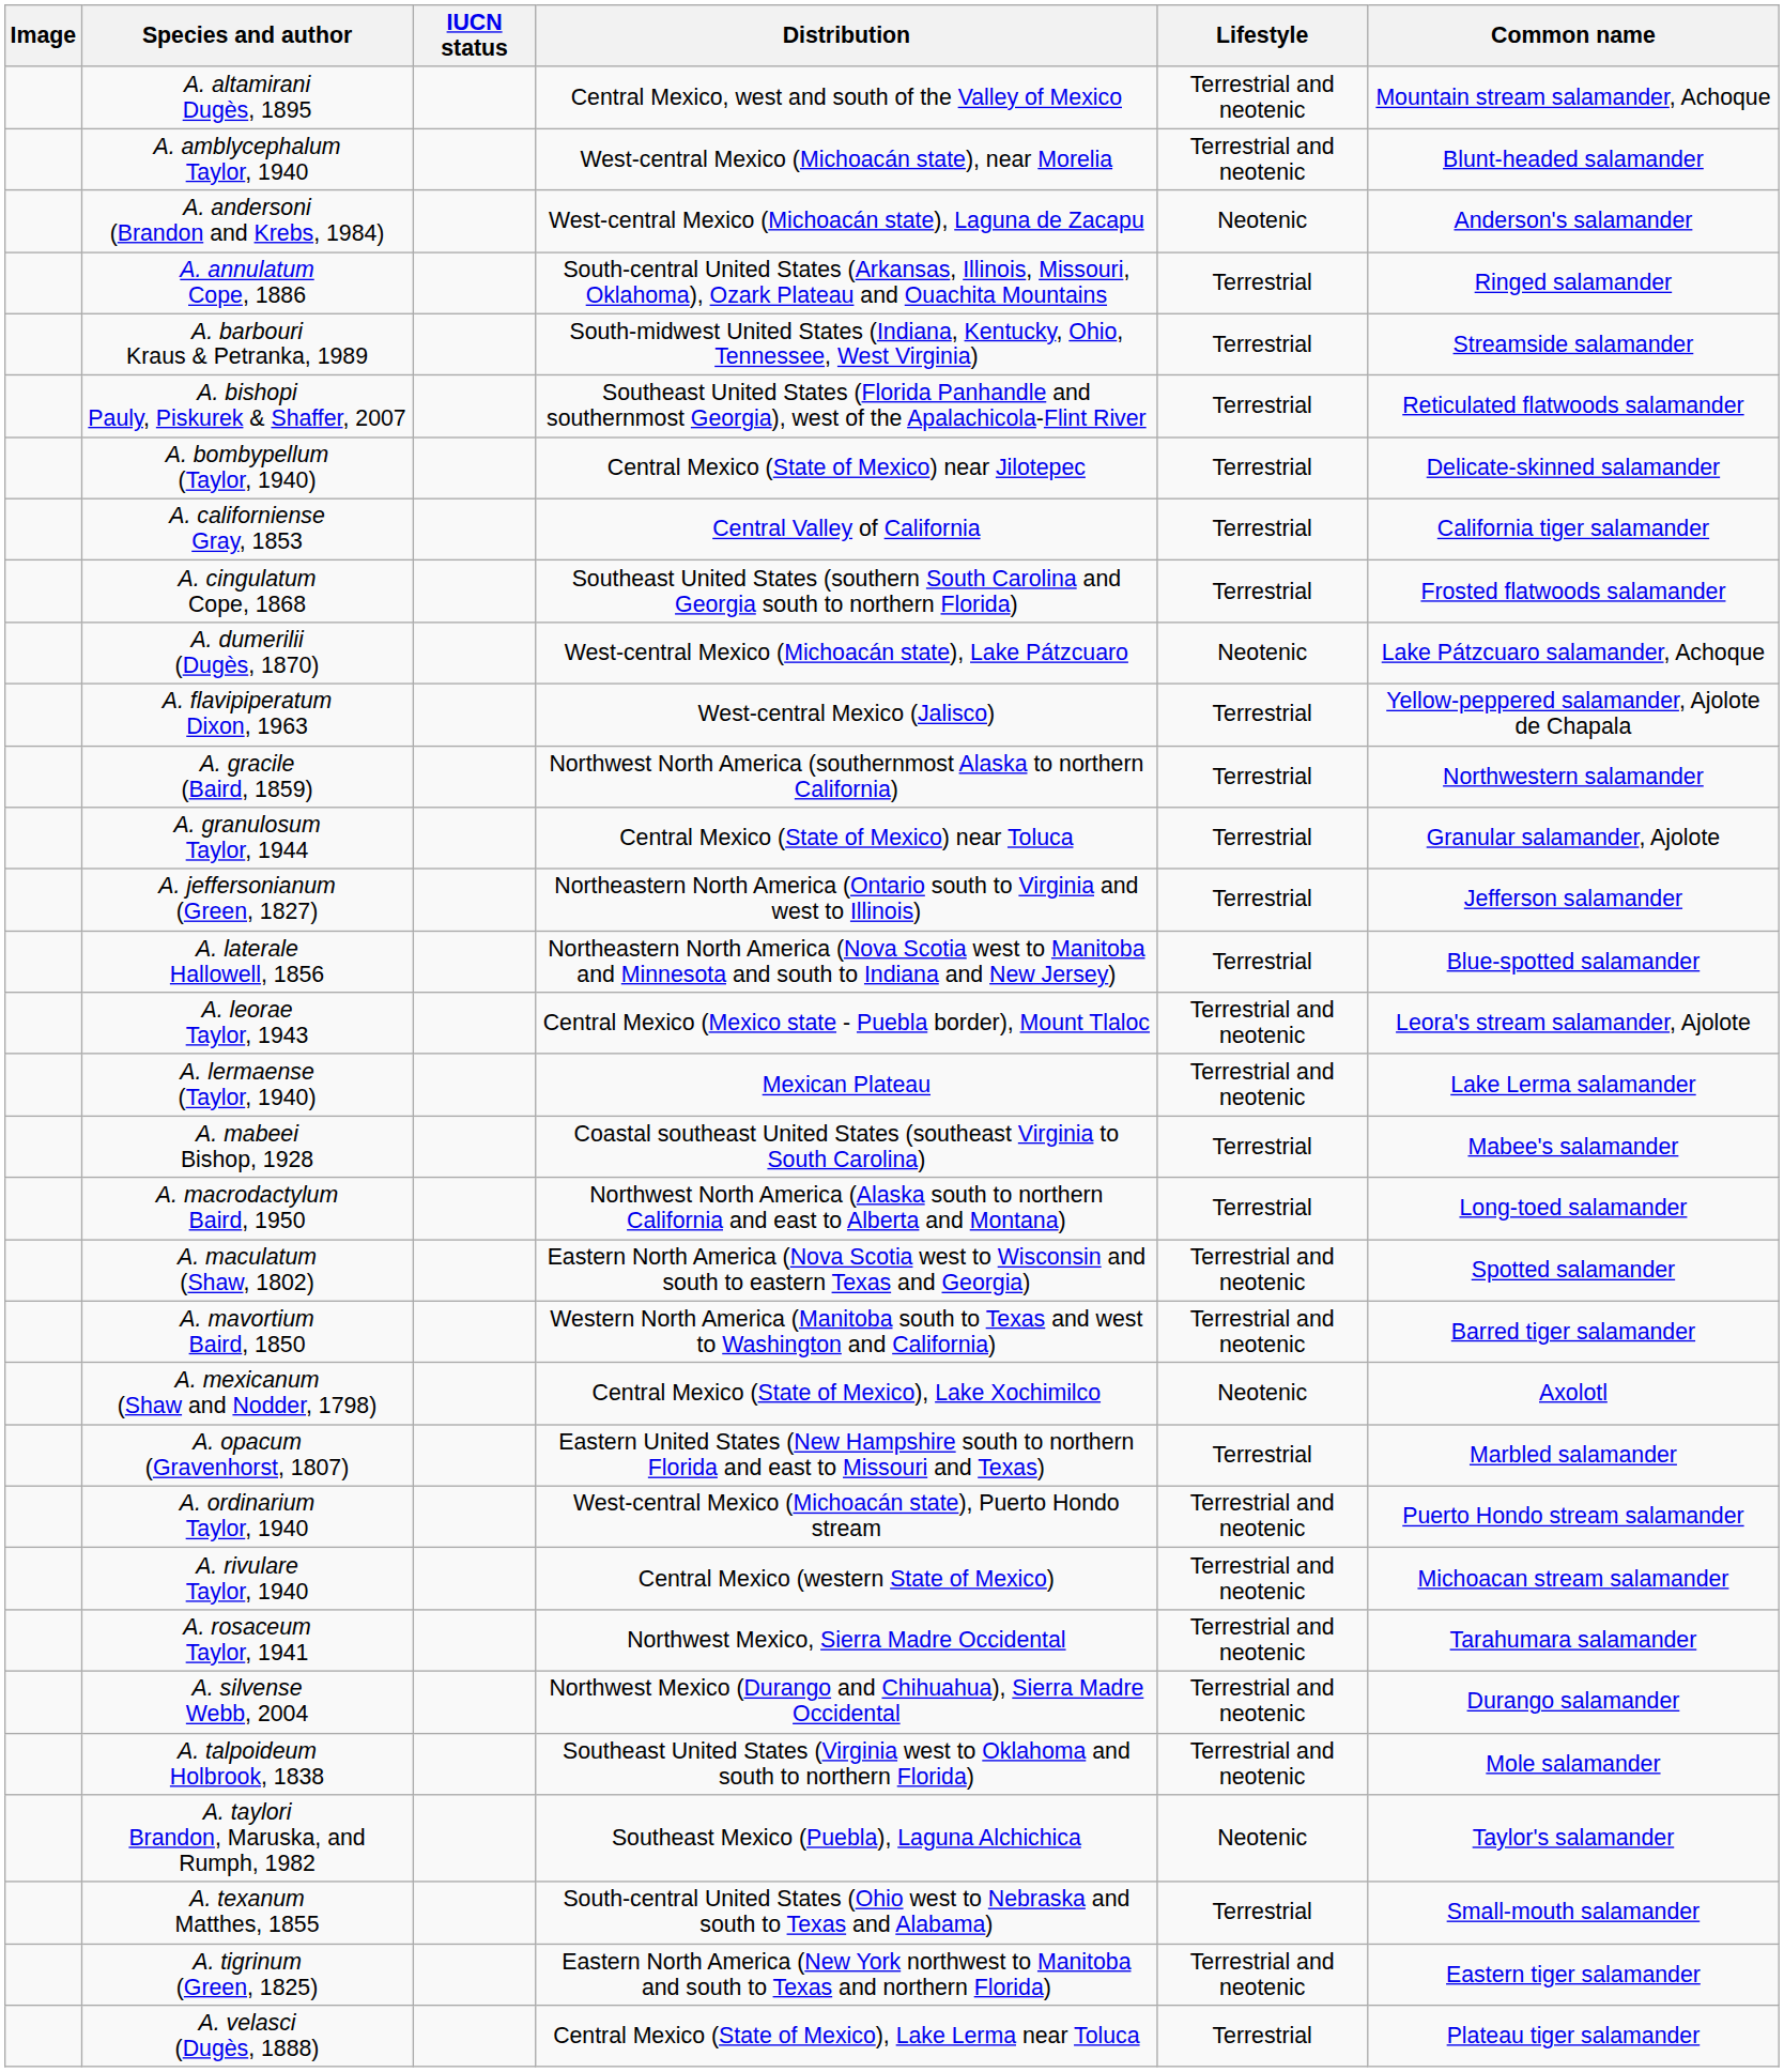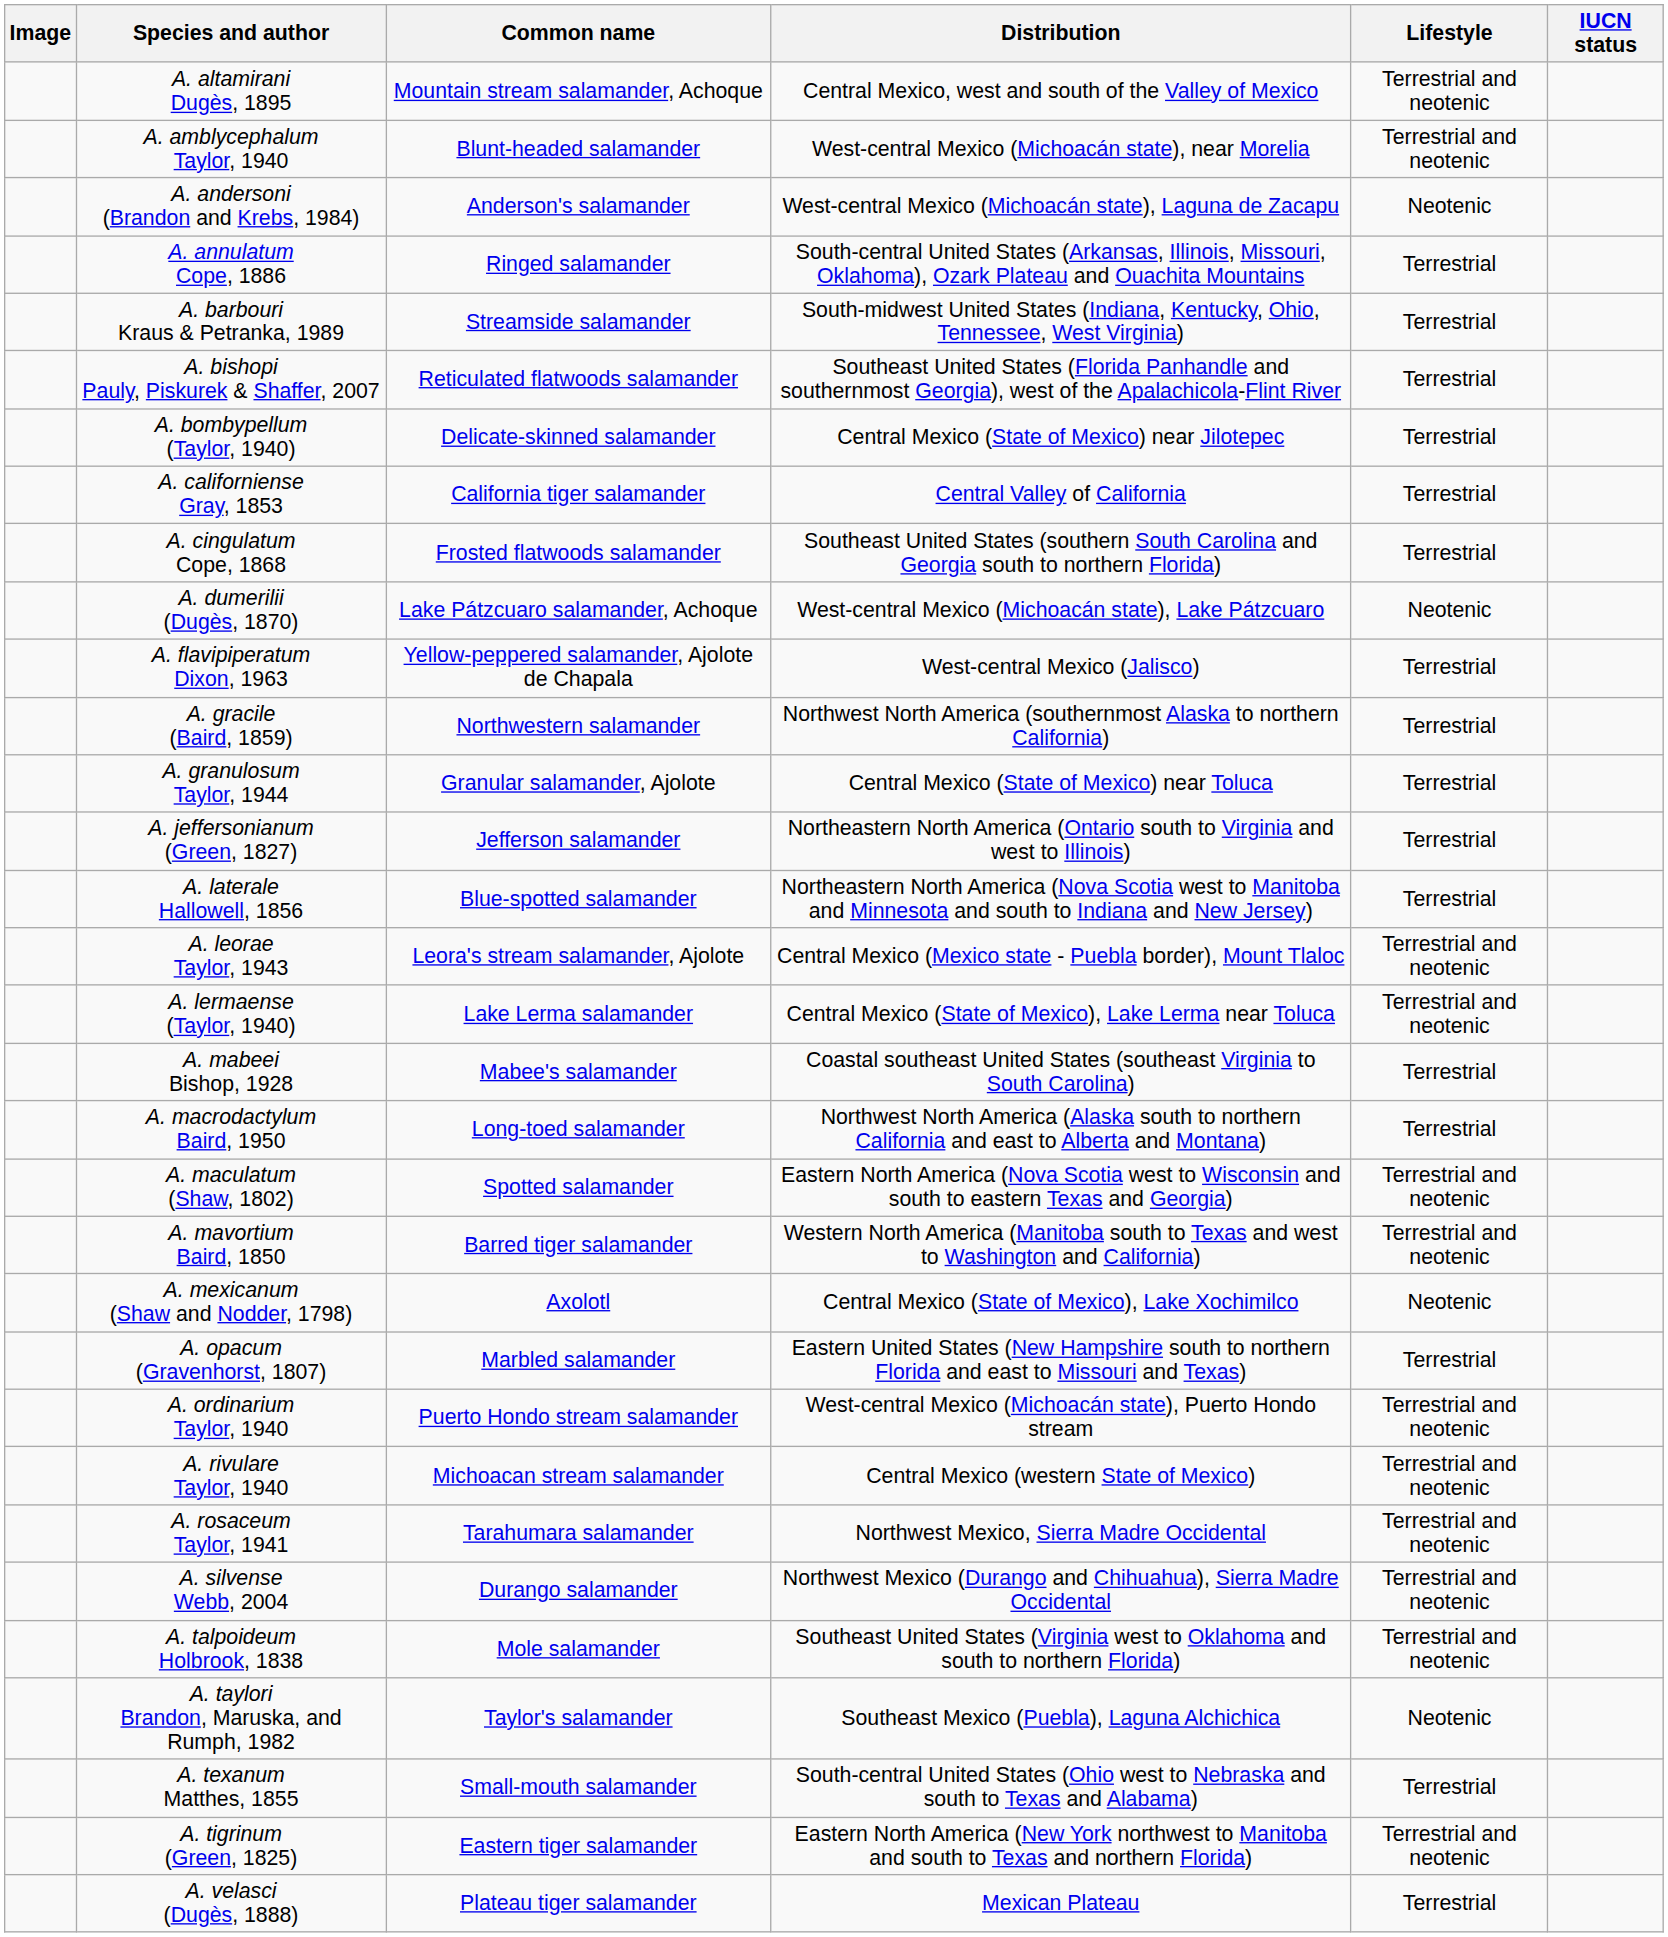columns swapped: Common name <-> IUCN status
A. lermaense (Taylor, 1940) | Distribution: Mexican Plateau -> Central Mexico (State of Mexico), Lake Lerma near Toluca
A. velasci (Dugès, 1888) | Distribution: Central Mexico (State of Mexico), Lake Lerma near Toluca -> Mexican Plateau
